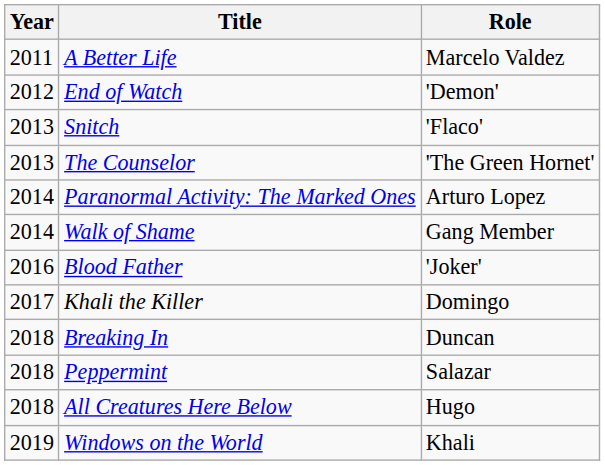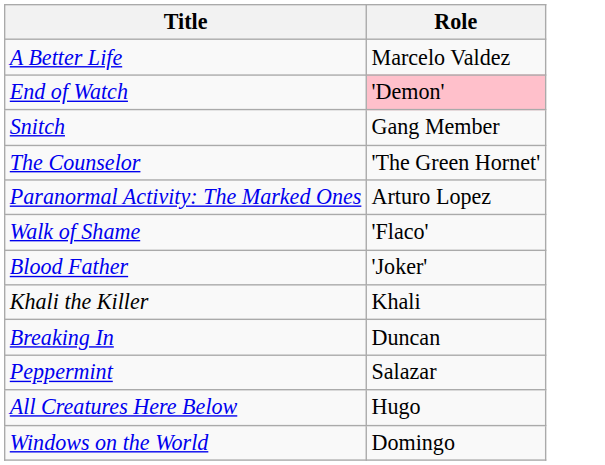- column: Year | 2011 | 2012 | 2013 | 2013 | 2014 | 2014 | 2016 | 2017 | 2018 | 2018 | 2018 | 2019
End of Watch | Role: no background -> pink background
Snitch | Role: 'Flaco' -> Gang Member
Walk of Shame | Role: Gang Member -> 'Flaco'
Khali the Killer | Role: Domingo -> Khali
Windows on the World | Role: Khali -> Domingo
